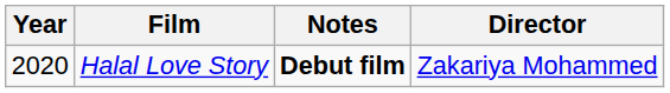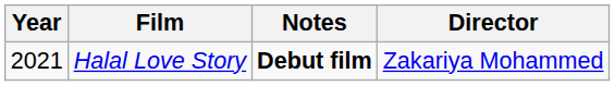Halal Love Story | Year: 2020 -> 2021
